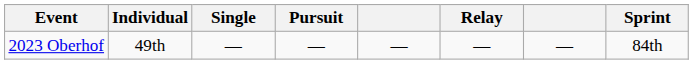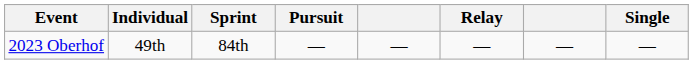columns swapped: Sprint <-> Single
